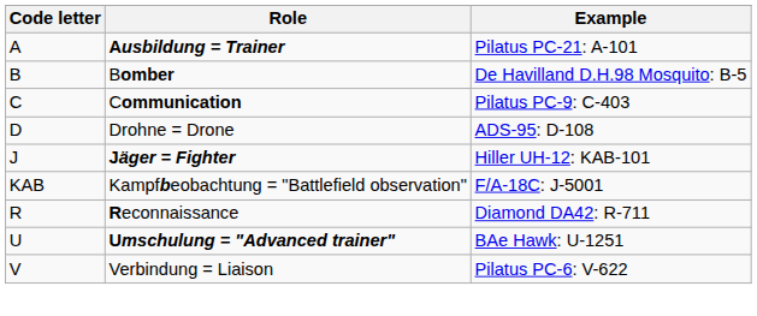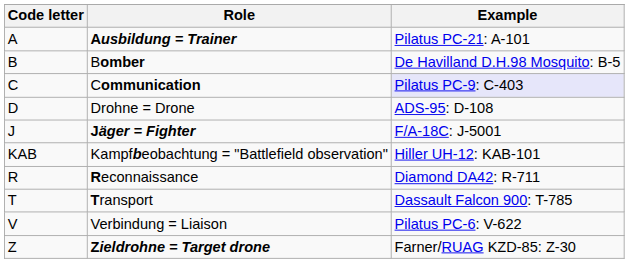Communication | Example: no background -> lavender background
Jäger = Fighter | Example: Hiller UH-12: KAB-101 -> F/A-18C: J-5001
Kampfbeobachtung = "Battlefield observation" | Example: F/A-18C: J-5001 -> Hiller UH-12: KAB-101
+ row: T | Transport | Dassault Falcon 900: T-785
- row: U | Umschulung = "Advanced trainer" | BAe Hawk: U-1251
+ row: Z | Zieldrohne = Target drone | Farner/RUAG KZD-85: Z-30
